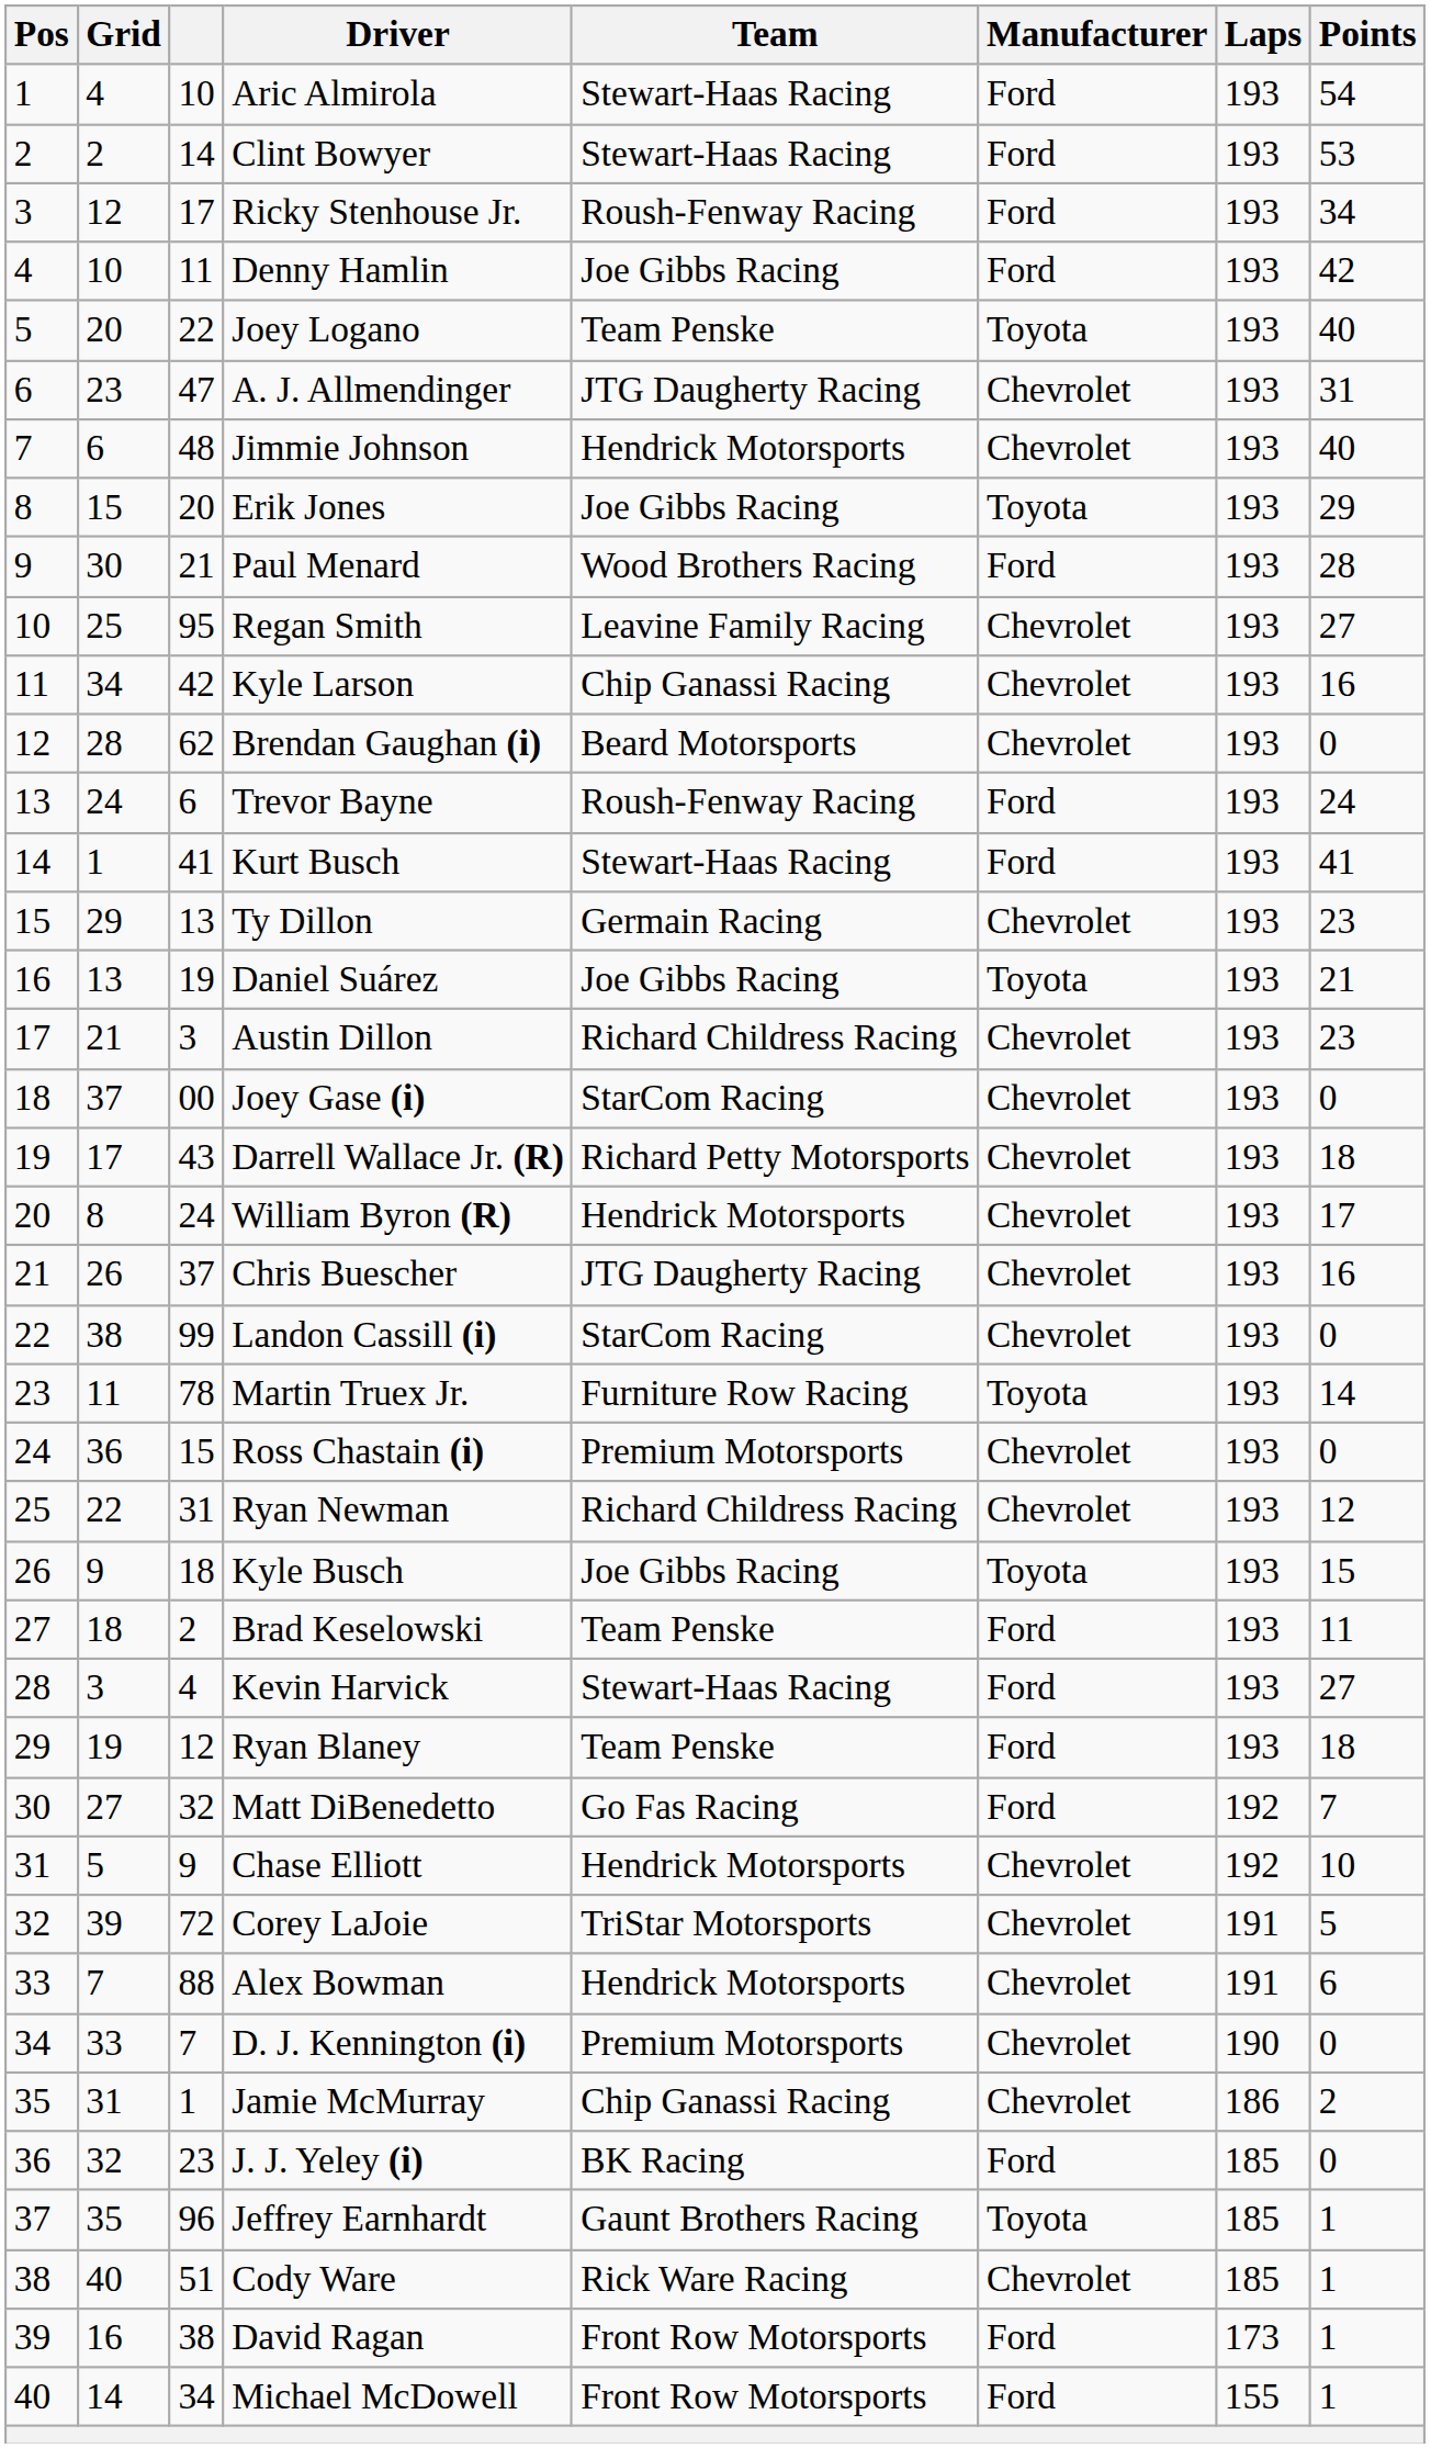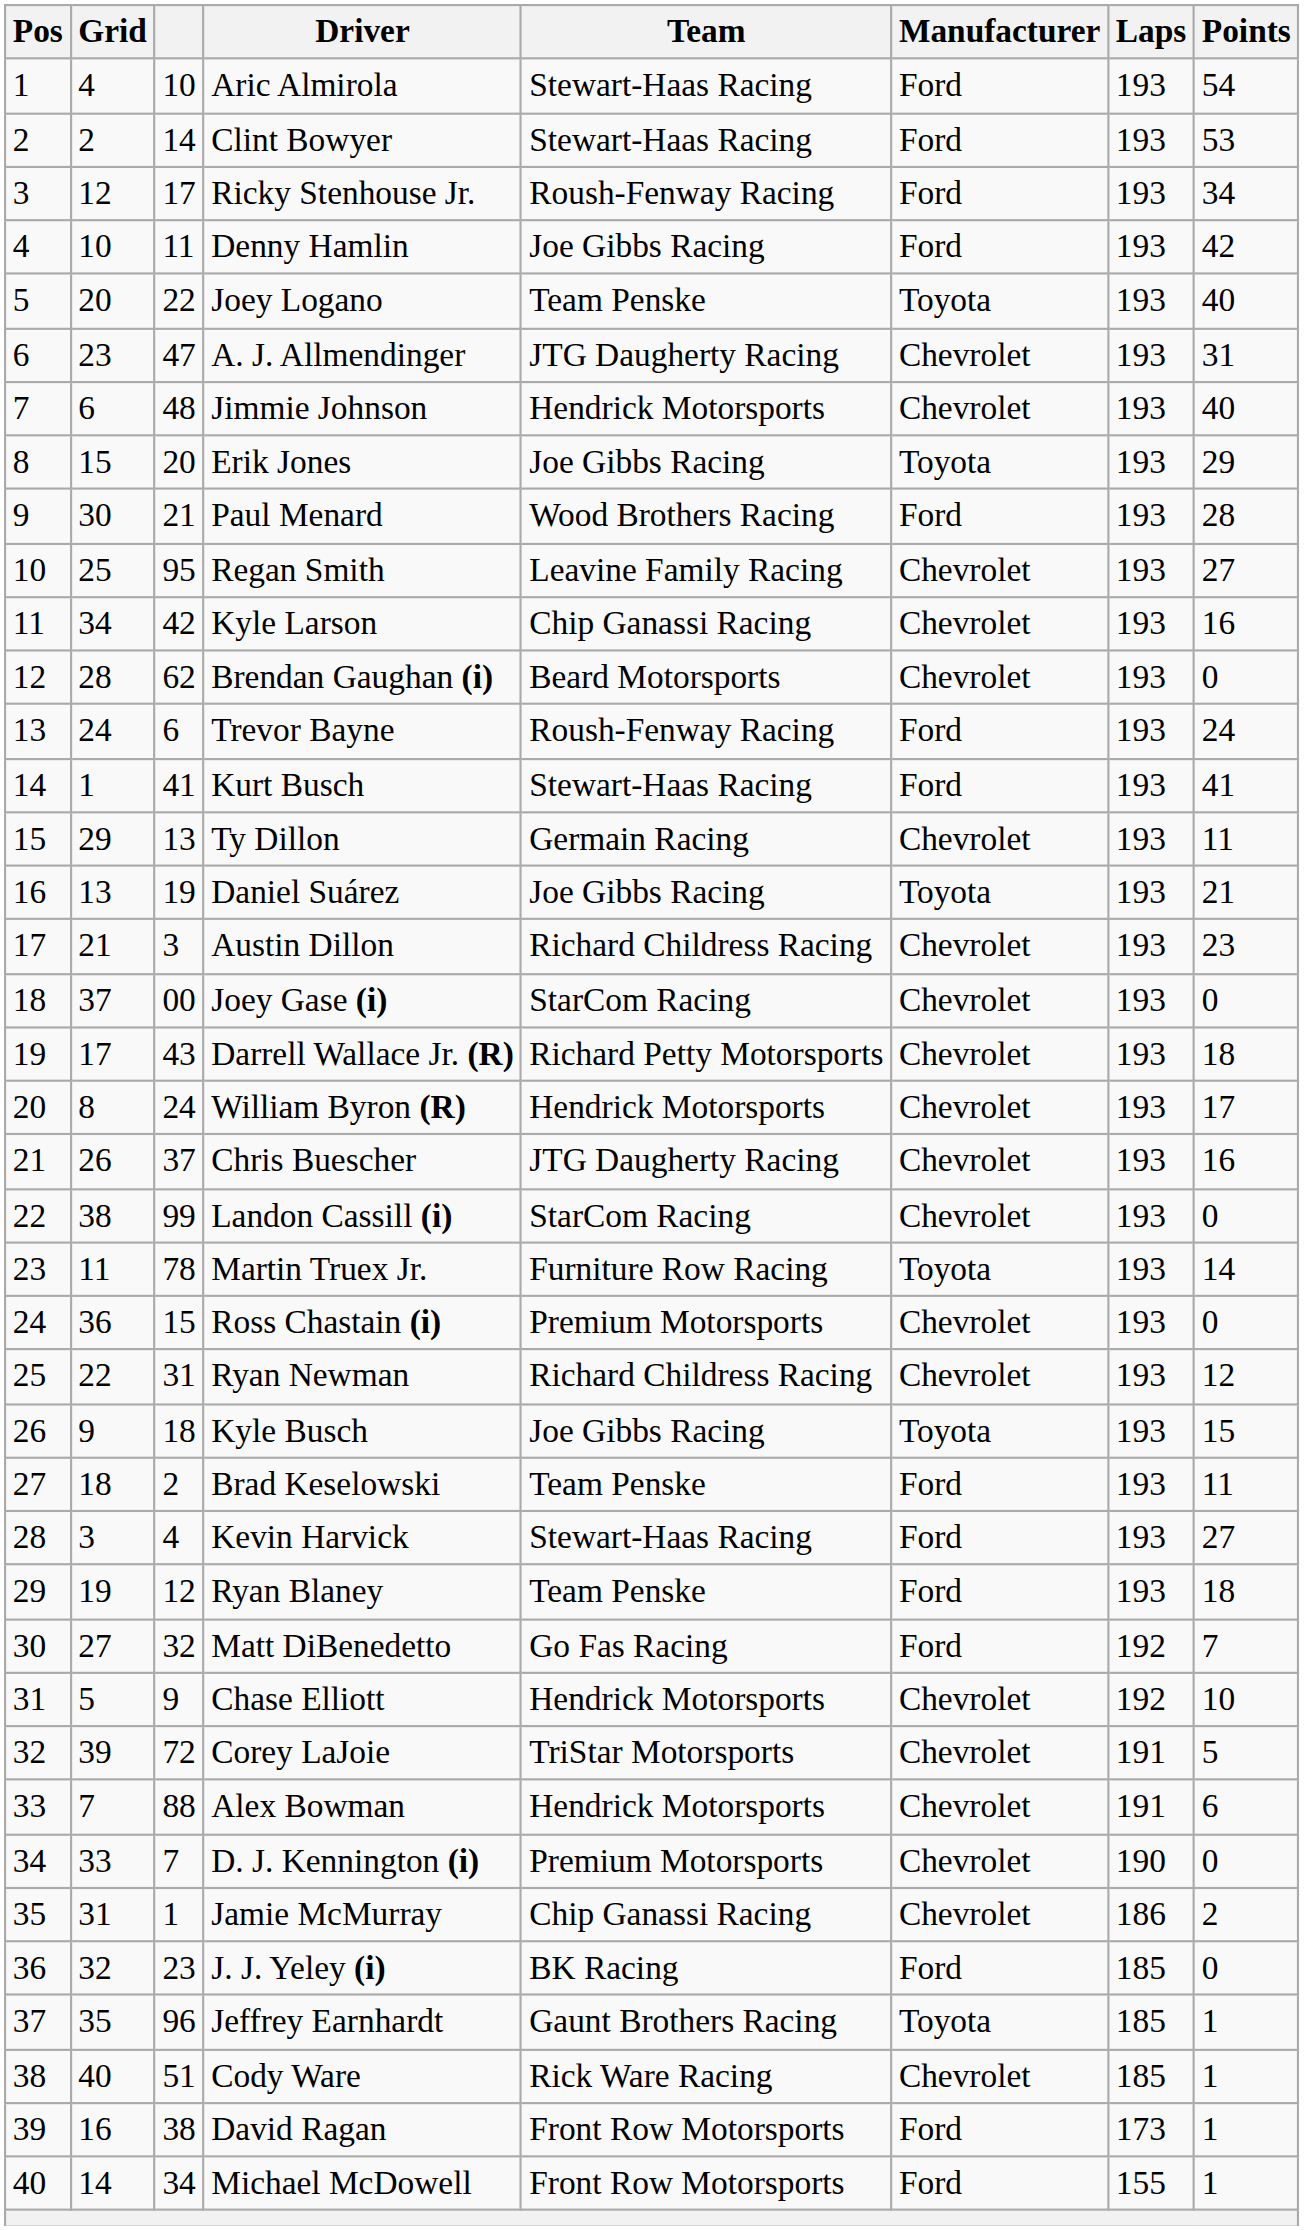Ty Dillon | Points: 23 -> 11
